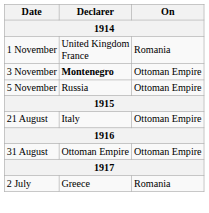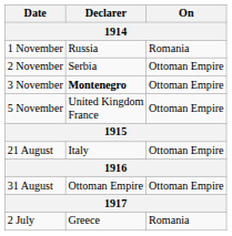1 November | Declarer: United Kingdom France -> Russia
+ row: 2 November | Serbia | Ottoman Empire
5 November | Declarer: Russia -> United Kingdom France
